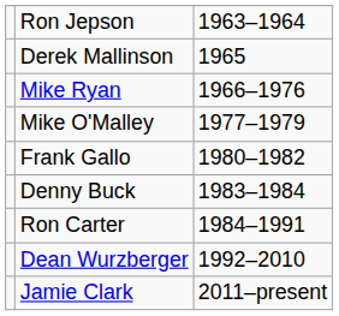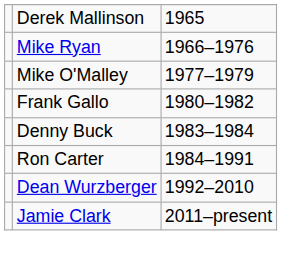- row: Ron Jepson | 1963–1964
